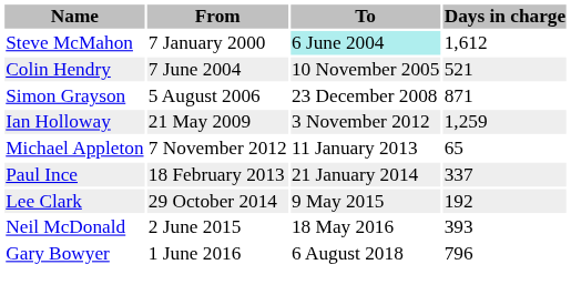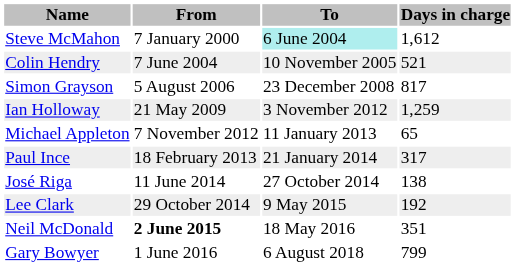Simon Grayson | Days in charge: 871 -> 817
Paul Ince | Days in charge: 337 -> 317
+ row: José Riga | 11 June 2014 | 27 October 2014 | 138
Neil McDonald | From: normal -> bold
Neil McDonald | Days in charge: 393 -> 351
Gary Bowyer | Days in charge: 796 -> 799
